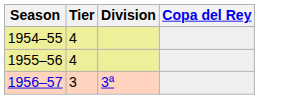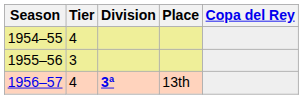+ column: Place | 13th
1955–56 | Tier: 4 -> 3
1956–57 | Tier: 3 -> 4
1956–57 | Division: normal -> bold
